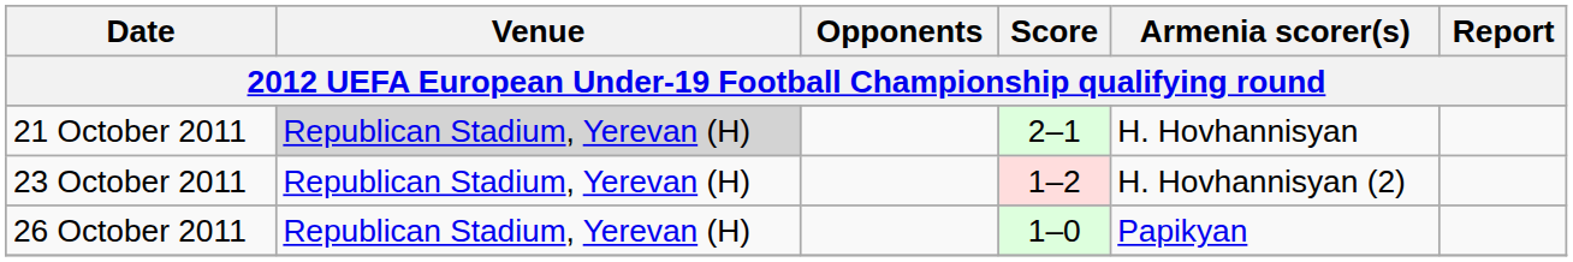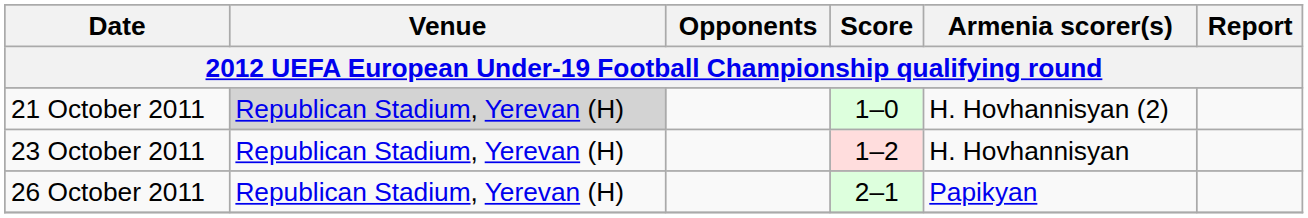21 October 2011 | Score: 2–1 -> 1–0
21 October 2011 | Armenia scorer(s): H. Hovhannisyan -> H. Hovhannisyan (2)
23 October 2011 | Armenia scorer(s): H. Hovhannisyan (2) -> H. Hovhannisyan
26 October 2011 | Score: 1–0 -> 2–1
